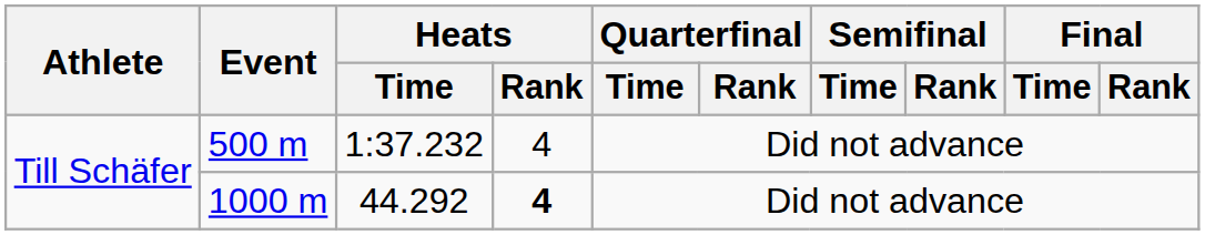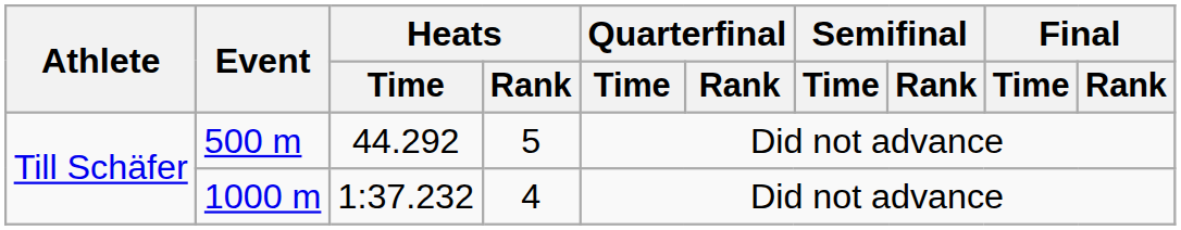500 m | Heats / Time: 1:37.232 -> 44.292
500 m | Heats / Rank: 4 -> 5
1000 m | Heats / Time: 44.292 -> 1:37.232
1000 m | Heats / Rank: bold -> normal
